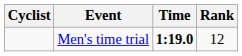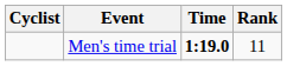Men's time trial | Rank: 12 -> 11
